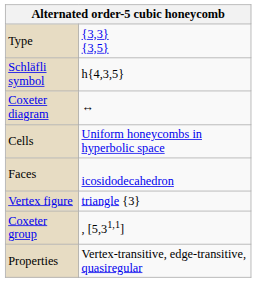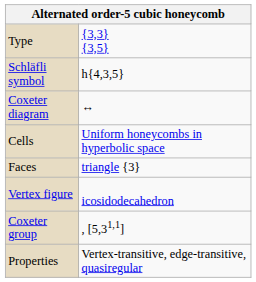Faces | column 2: icosidodecahedron -> triangle {3}
Vertex figure | column 2: triangle {3} -> icosidodecahedron
